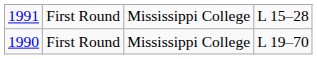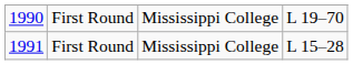rows swapped: 1990 <-> 1991
